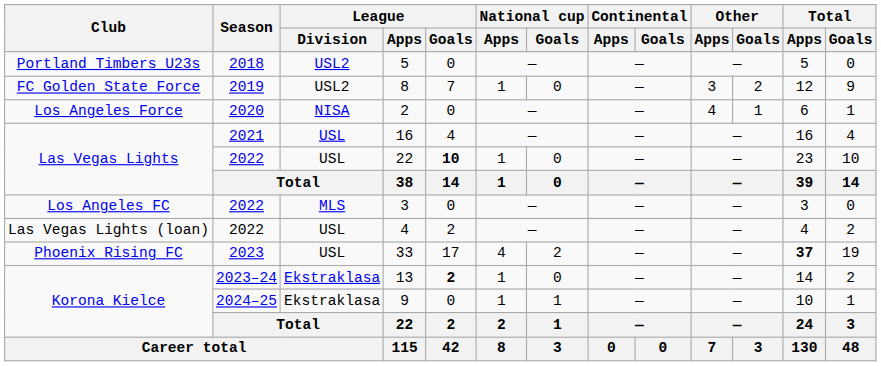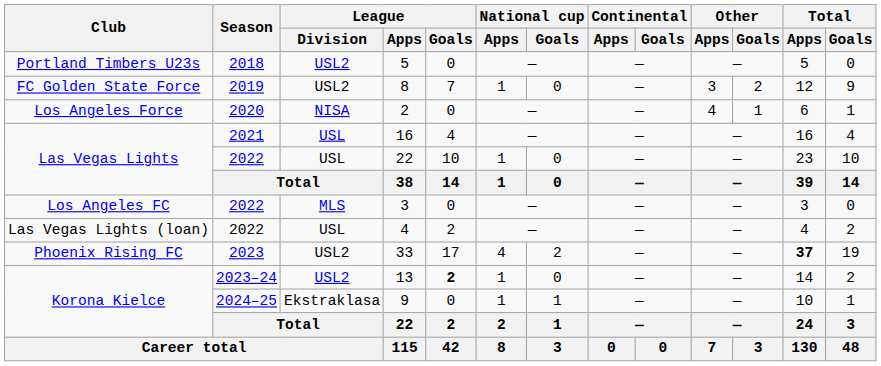Las Vegas Lights / 22 | League / Goals: bold -> normal
33 | League / Division: USL -> USL2
13 | League / Division: Ekstraklasa -> USL2
